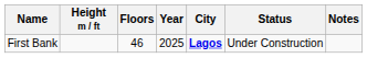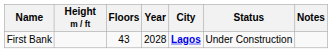First Bank | Floors: 46 -> 43
First Bank | Year: 2025 -> 2028
